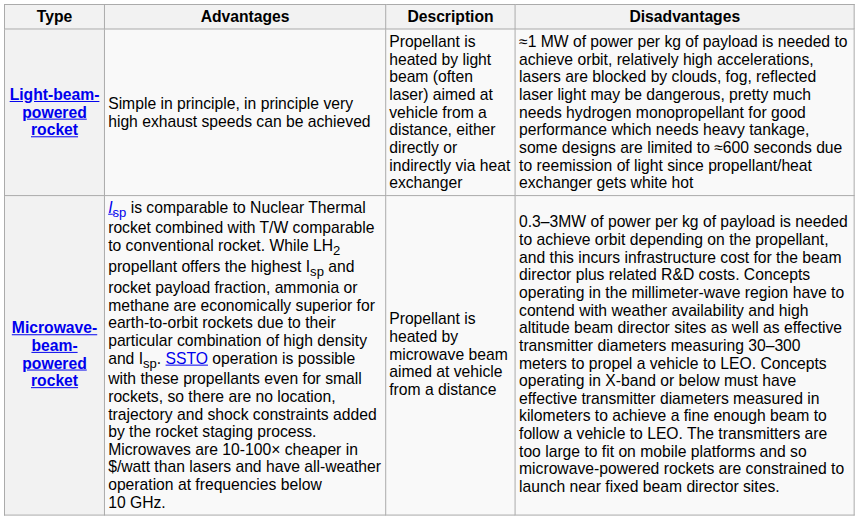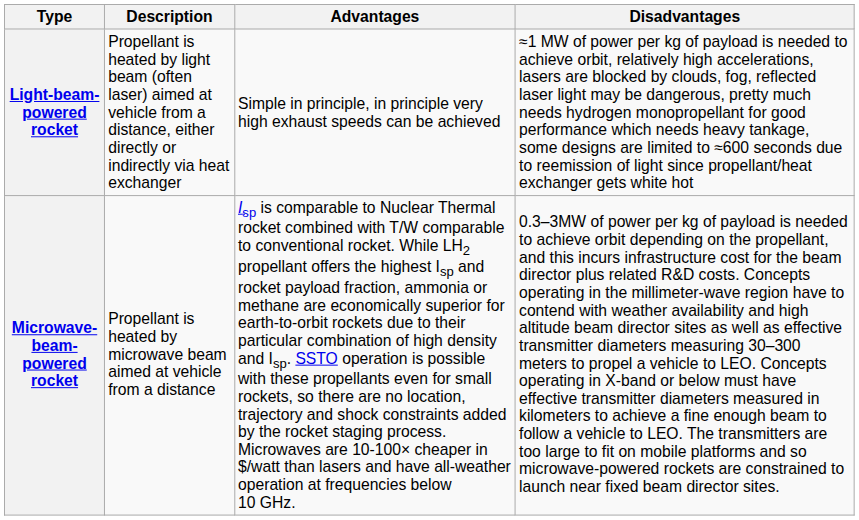columns swapped: Description <-> Advantages
